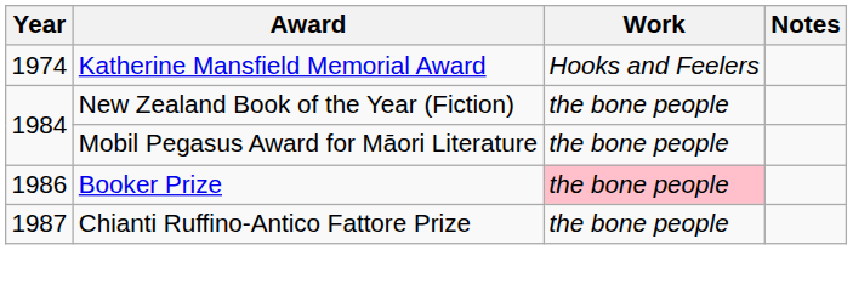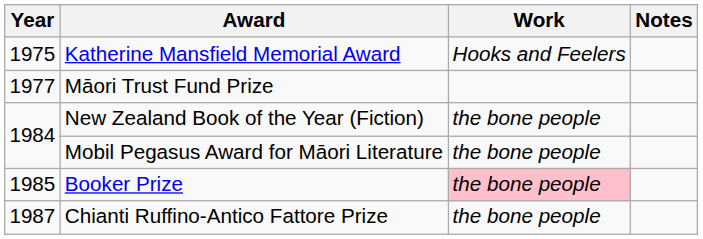Katherine Mansfield Memorial Award | Year: 1974 -> 1975
+ row: 1977 | Māori Trust Fund Prize
Booker Prize | Year: 1986 -> 1985
